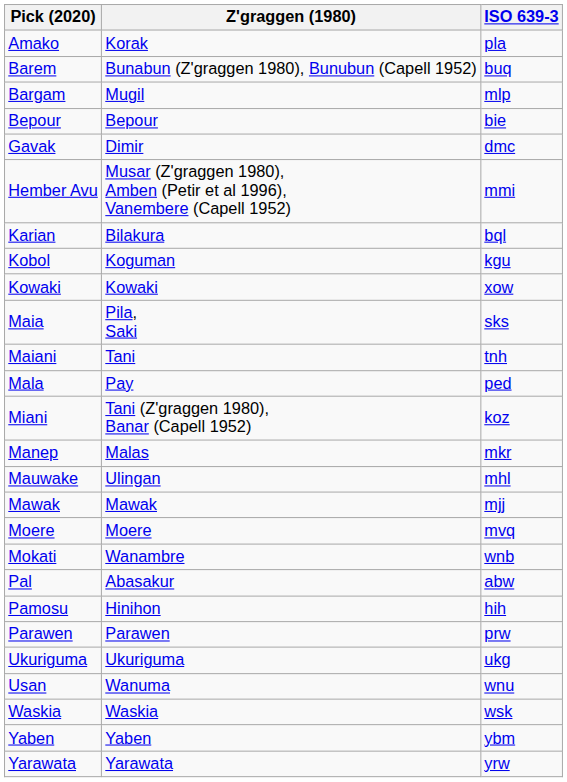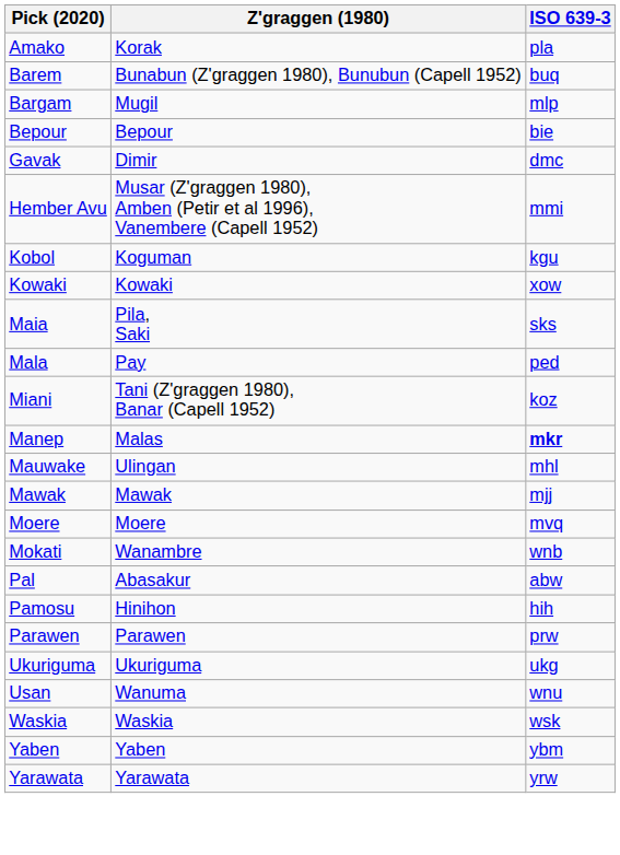- row: Karian | Bilakura | bql
- row: Maiani | Tani | tnh
Manep | ISO 639-3: normal -> bold
